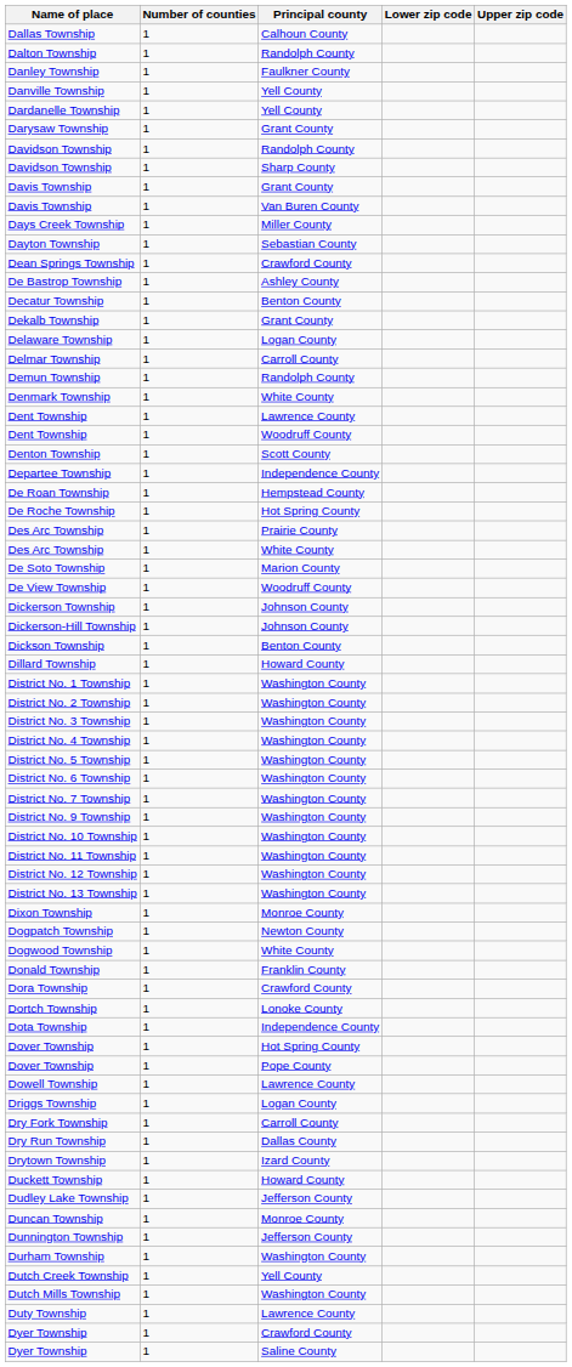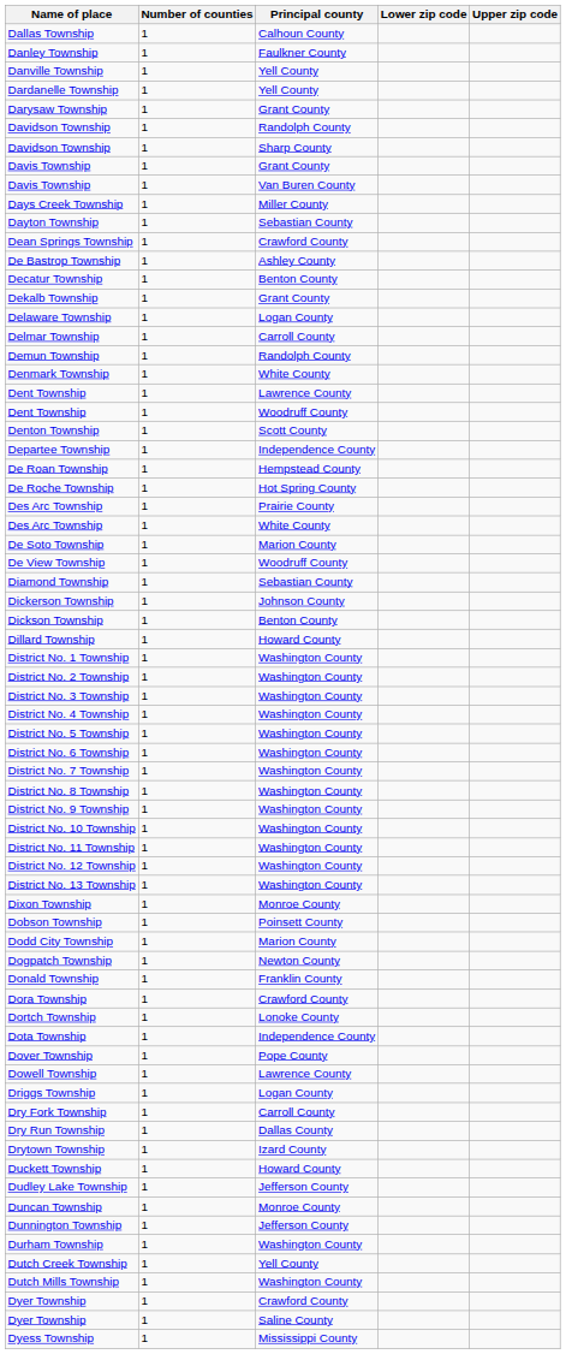- row: Dalton Township | 1 | Randolph County
+ row: Diamond Township | 1 | Sebastian County
- row: Dickerson-Hill Township | 1 | Johnson County
+ row: District No. 8 Township | 1 | Washington County
+ row: Dobson Township | 1 | Poinsett County
+ row: Dodd City Township | 1 | Marion County
- row: Dogwood Township | 1 | White County
- row: Dover Township | 1 | Hot Spring County
- row: Duty Township | 1 | Lawrence County
+ row: Dyess Township | 1 | Mississippi County
